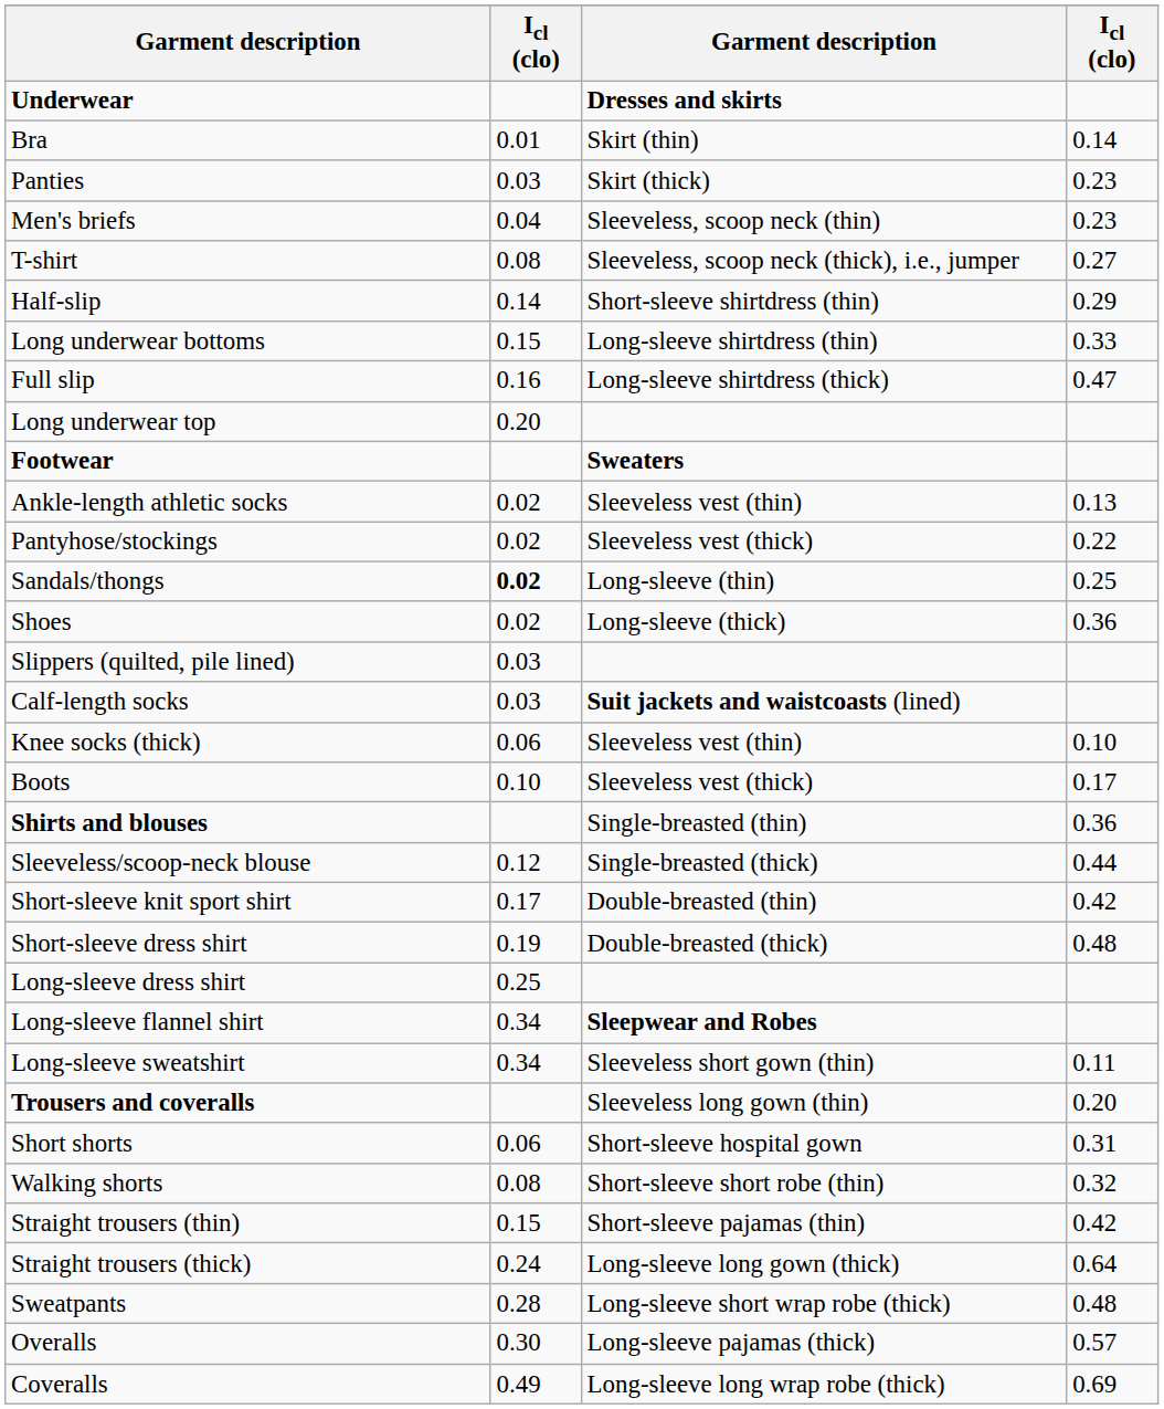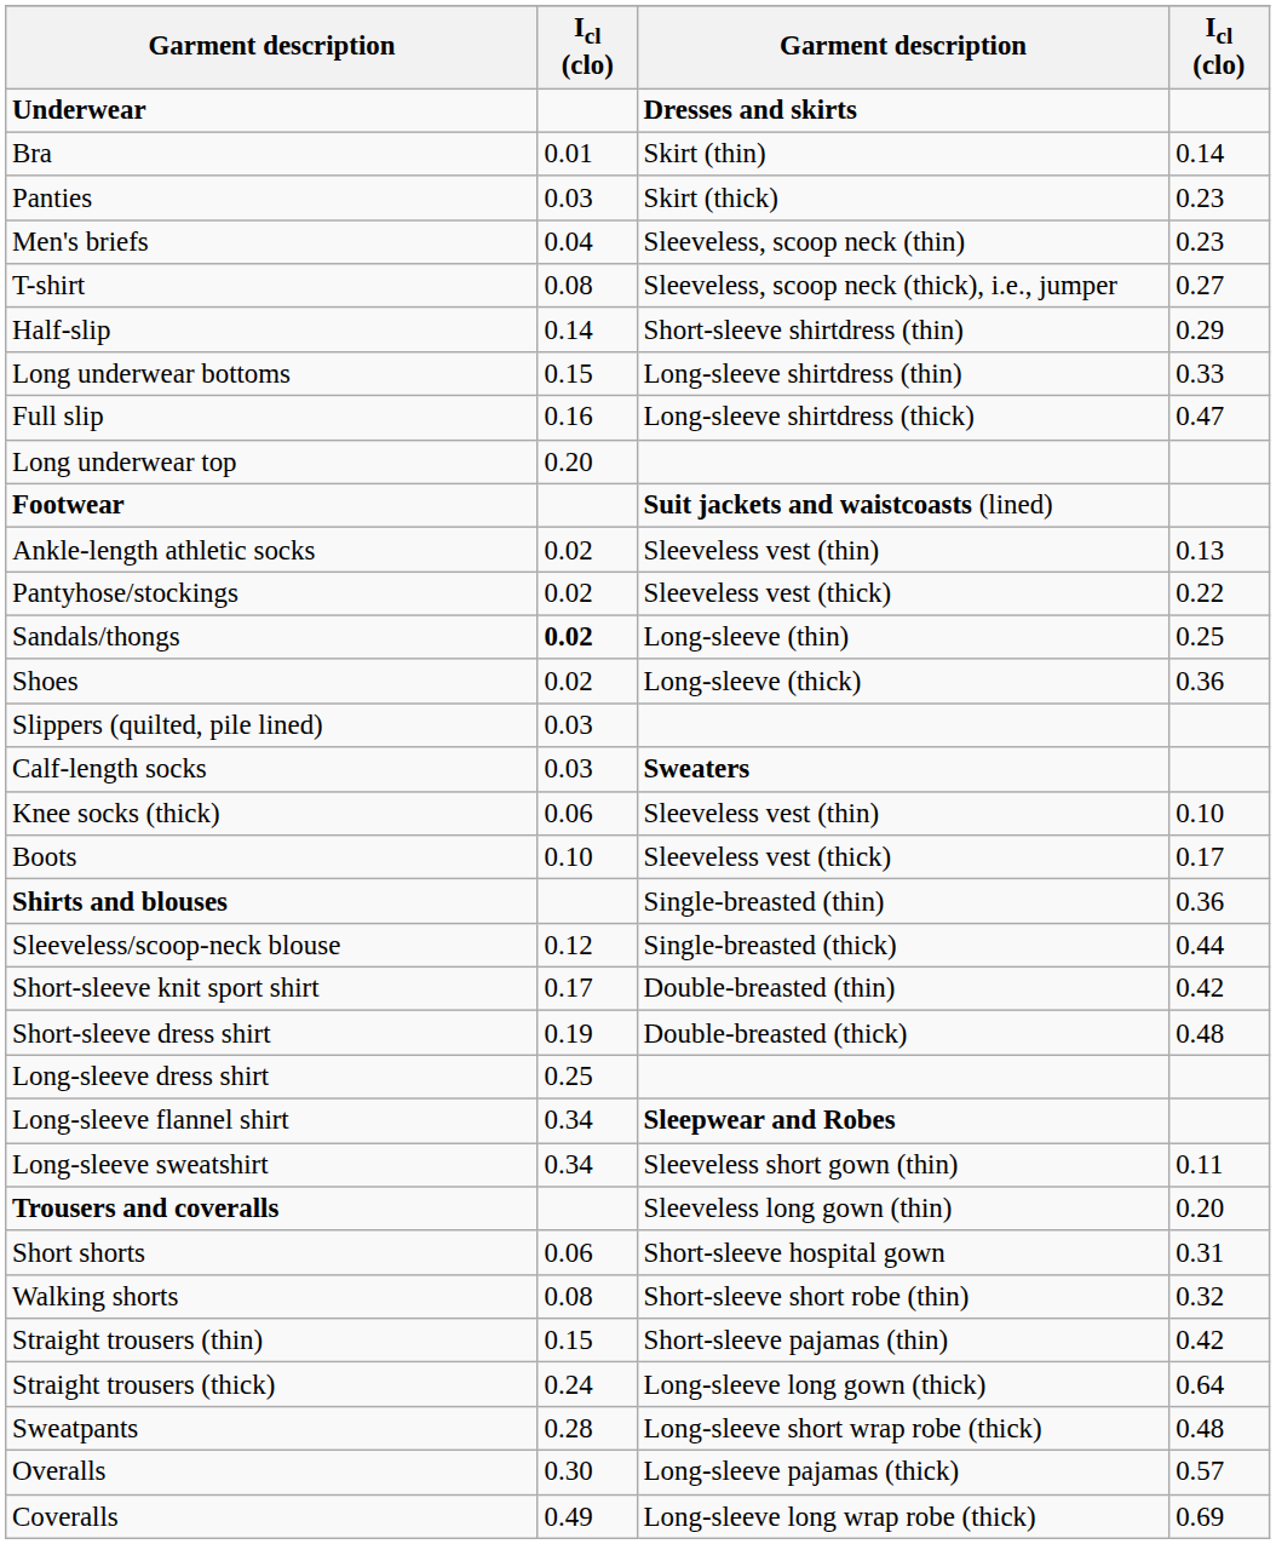Footwear | column 3: Sweaters -> Suit jackets and waistcoasts (lined)
Calf-length socks | column 3: Suit jackets and waistcoasts (lined) -> Sweaters
